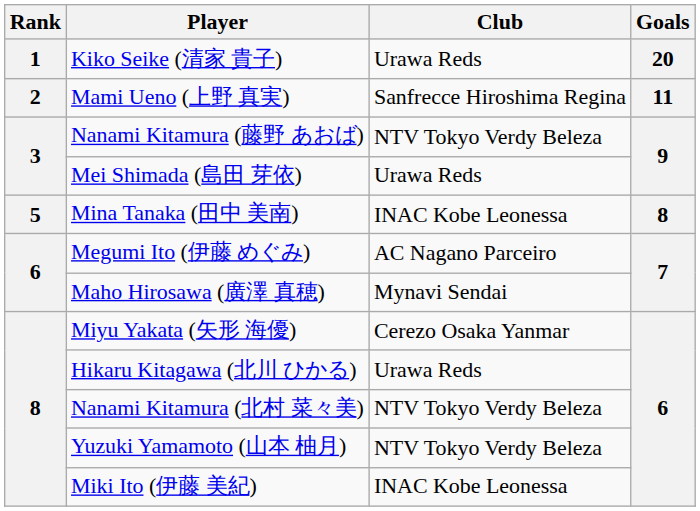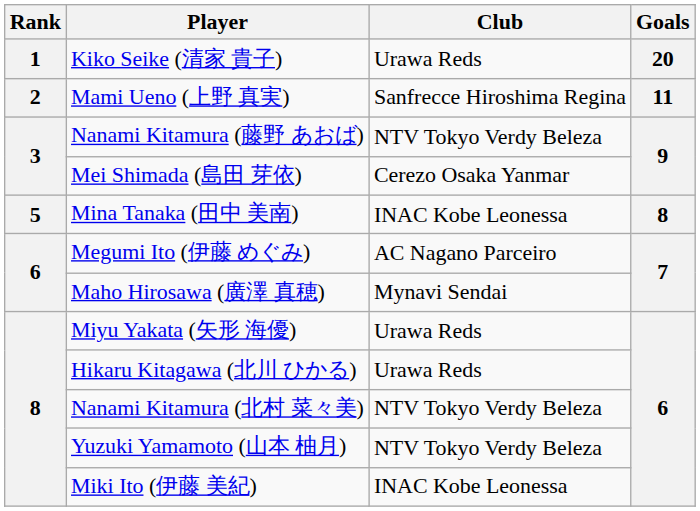Mei Shimada (島田 芽依) | Club: Urawa Reds -> Cerezo Osaka Yanmar
Miyu Yakata (矢形 海優) | Club: Cerezo Osaka Yanmar -> Urawa Reds
